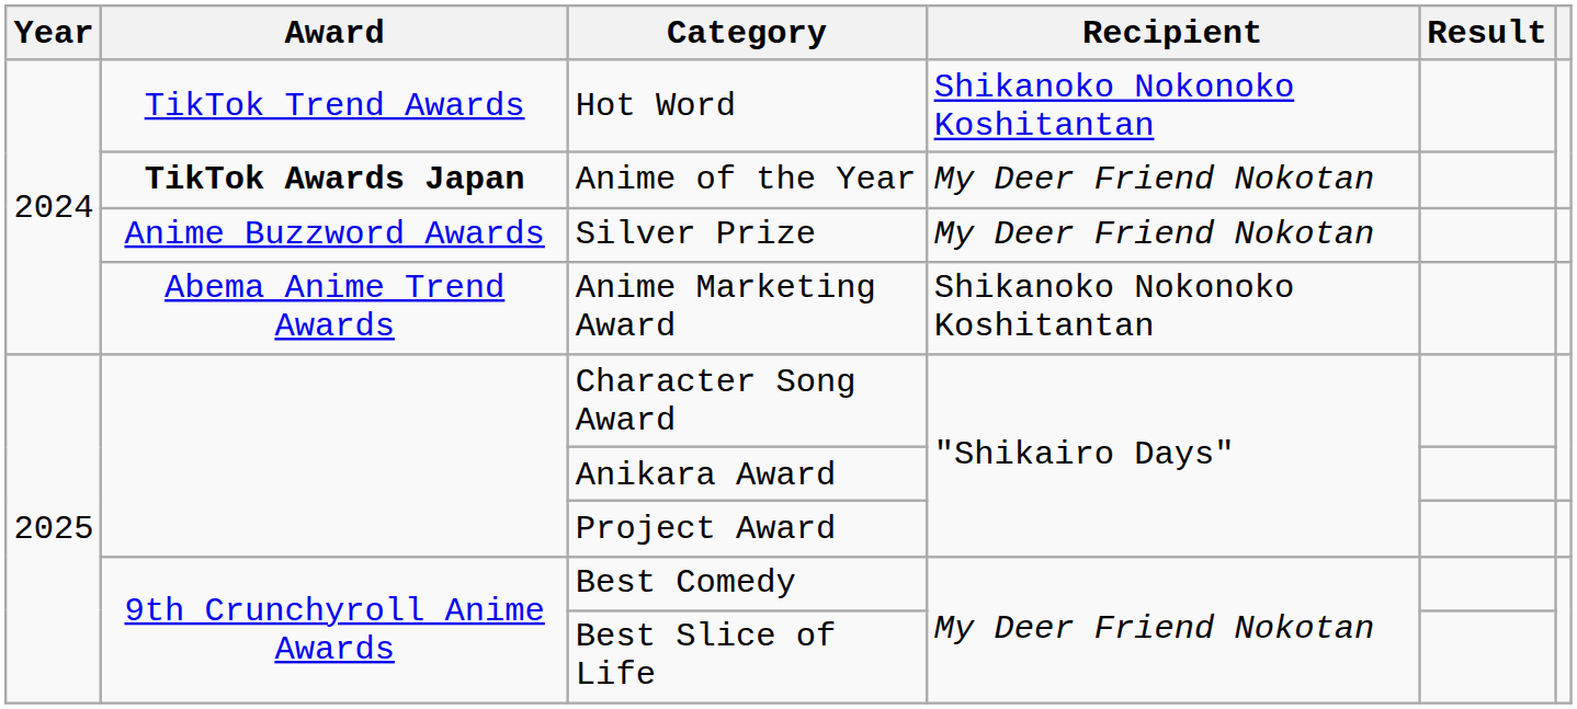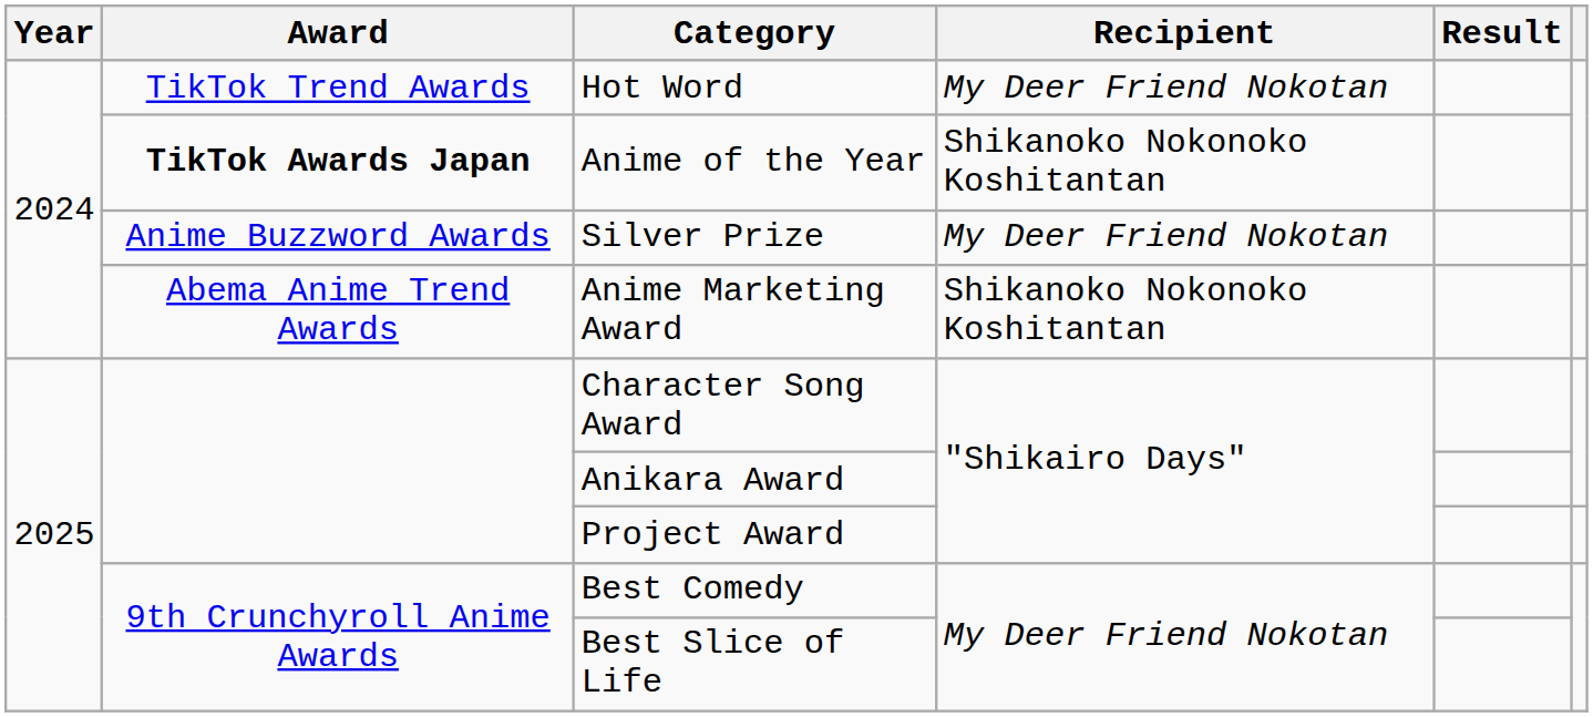Hot Word | Recipient: Shikanoko Nokonoko Koshitantan -> My Deer Friend Nokotan
Anime of the Year | Recipient: My Deer Friend Nokotan -> Shikanoko Nokonoko Koshitantan
